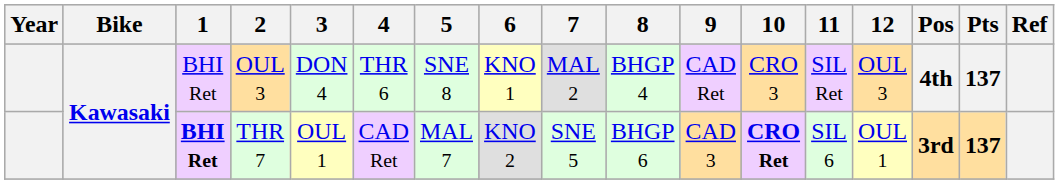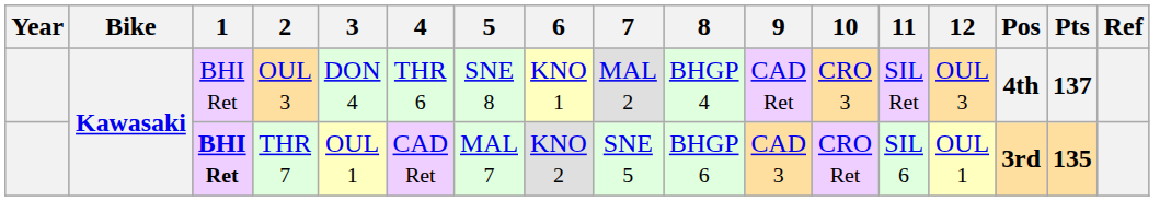THR 7 | 10: bold -> normal
THR 7 | Pts: 137 -> 135
